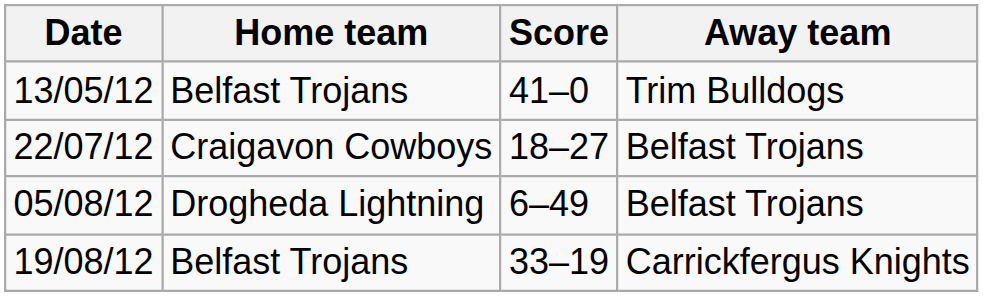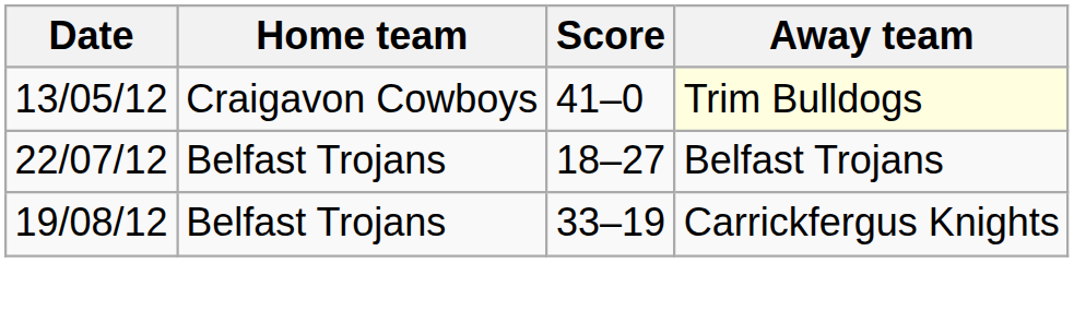13/05/12 | Home team: Belfast Trojans -> Craigavon Cowboys
13/05/12 | Away team: no background -> lightyellow background
22/07/12 | Home team: Craigavon Cowboys -> Belfast Trojans
- row: 05/08/12 | Drogheda Lightning | 6–49 | Belfast Trojans
